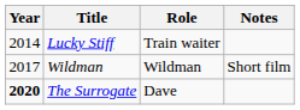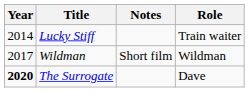columns swapped: Role <-> Notes
